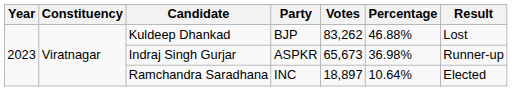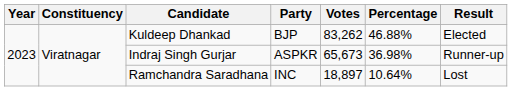Kuldeep Dhankad | Result: Lost -> Elected
Ramchandra Saradhana | Result: Elected -> Lost
